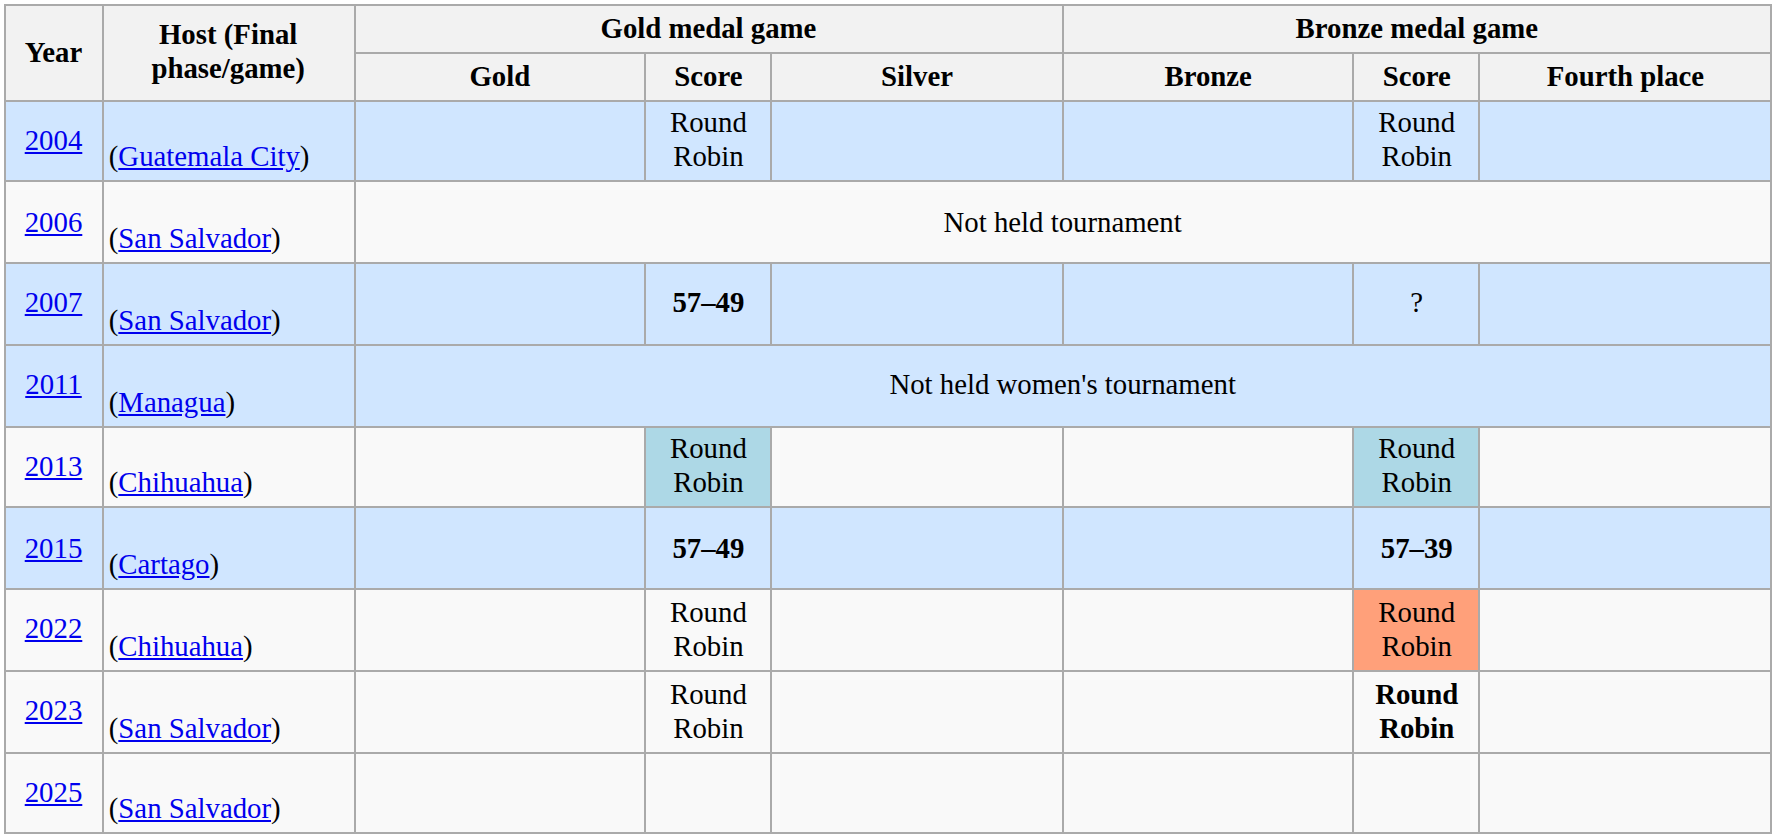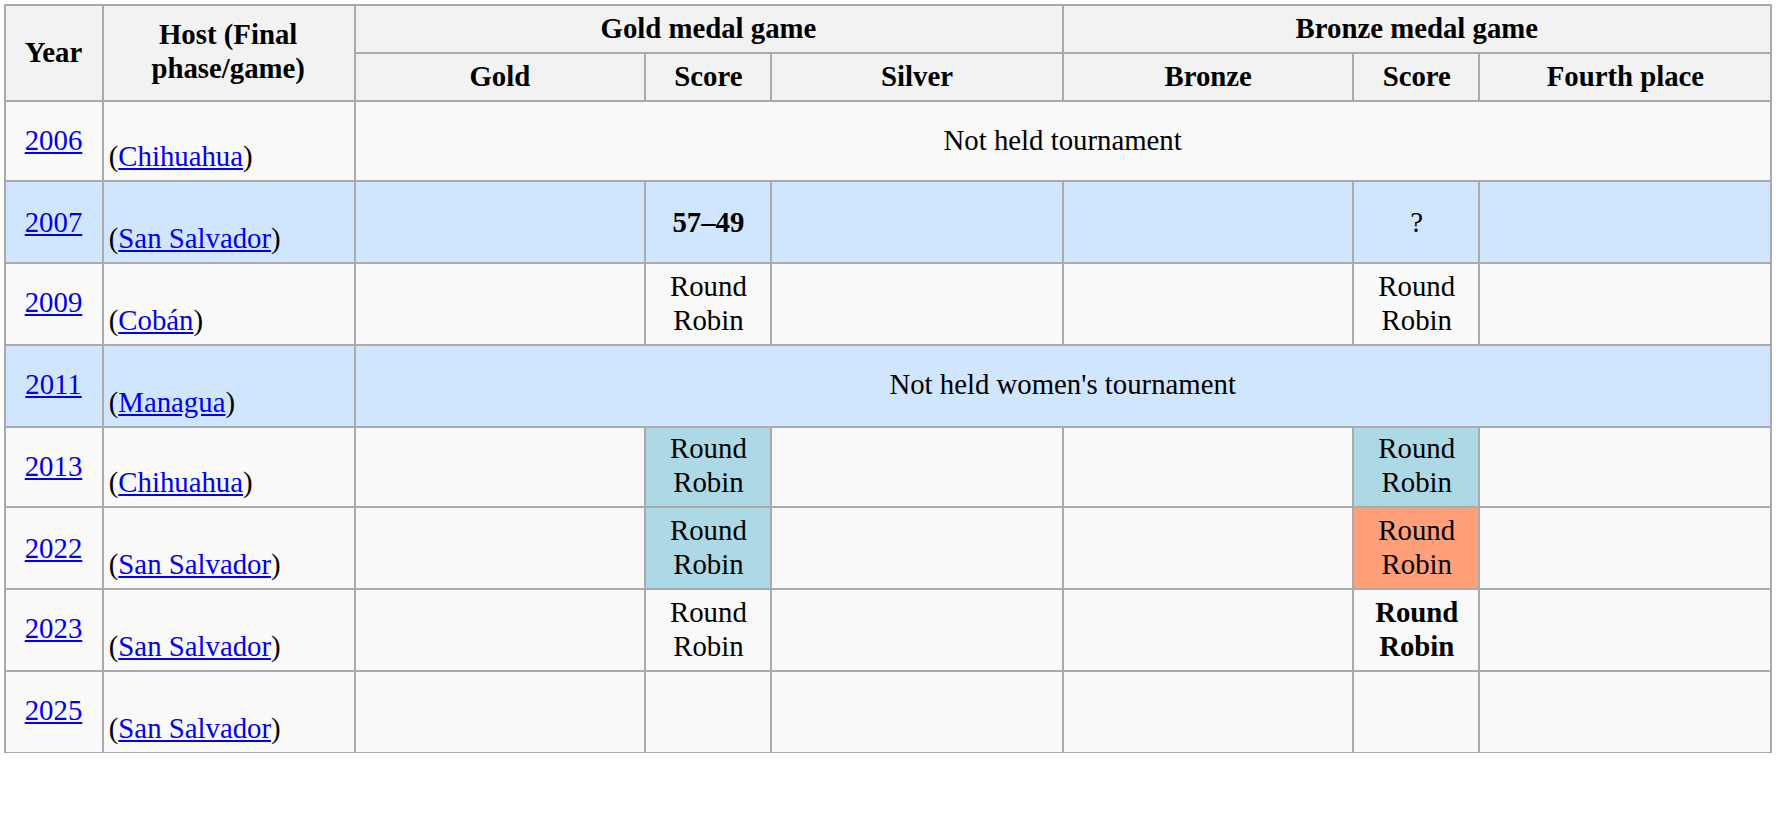- row: 2004 | (Guatemala City) | Round Robin | Round Robin
2006 | Host (Final phase/game): (San Salvador) -> (Chihuahua)
+ row: 2009 | (Cobán) | Round Robin | Round Robin
- row: 2015 | (Cartago) | 57–49 | 57–39
2022 | Host (Final phase/game): (Chihuahua) -> (San Salvador)
2022 | Gold medal game / Score: no background -> lightblue background
